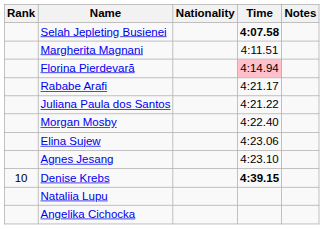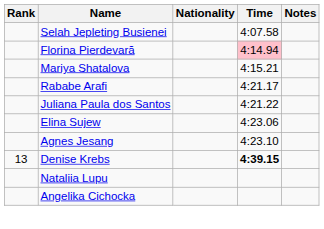Selah Jepleting Busienei | Time: bold -> normal
- row: Margherita Magnani | 4:11.51
+ row: Mariya Shatalova | 4:15.21
- row: Morgan Mosby | 4:22.40
Denise Krebs | Rank: 10 -> 13
